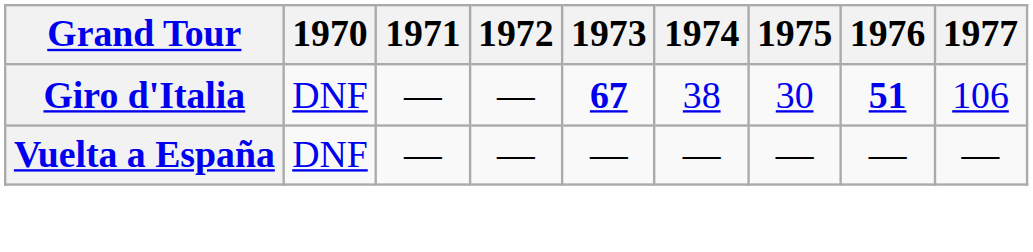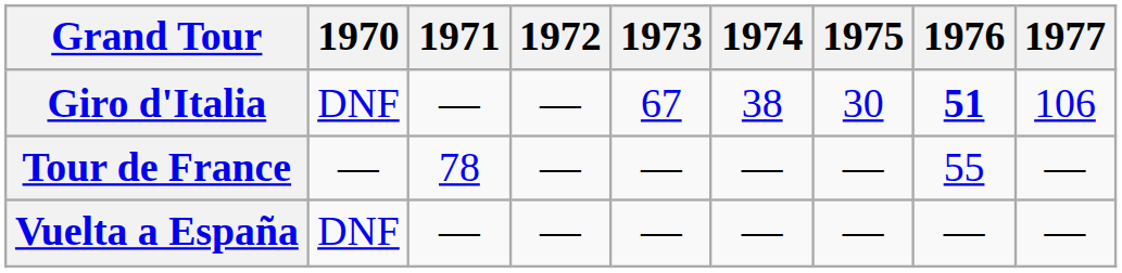Giro d'Italia | 1973: bold -> normal
+ row: Tour de France | — | 78 | — | — | — | — | 55 | —
